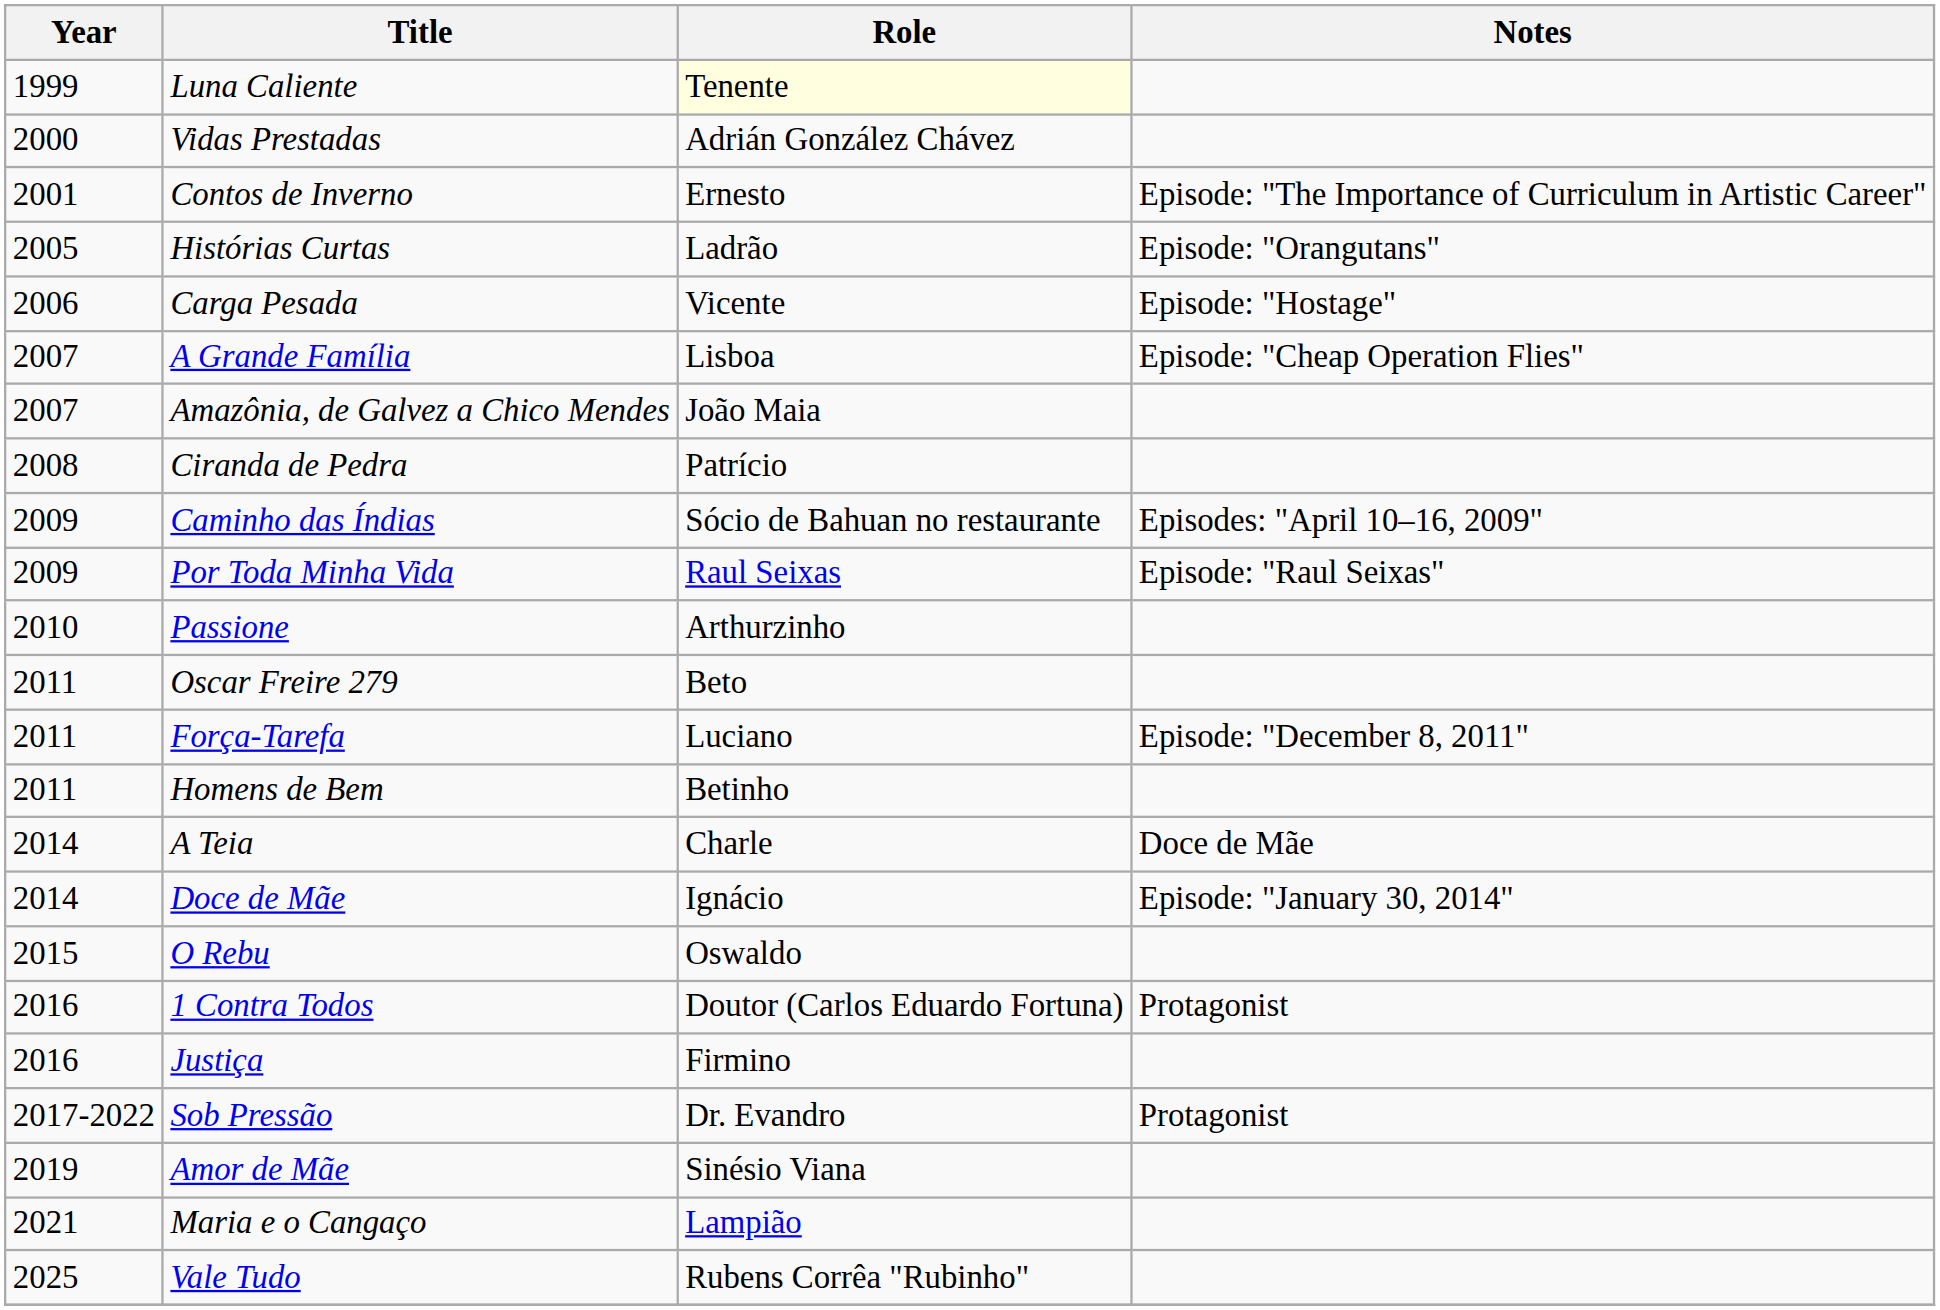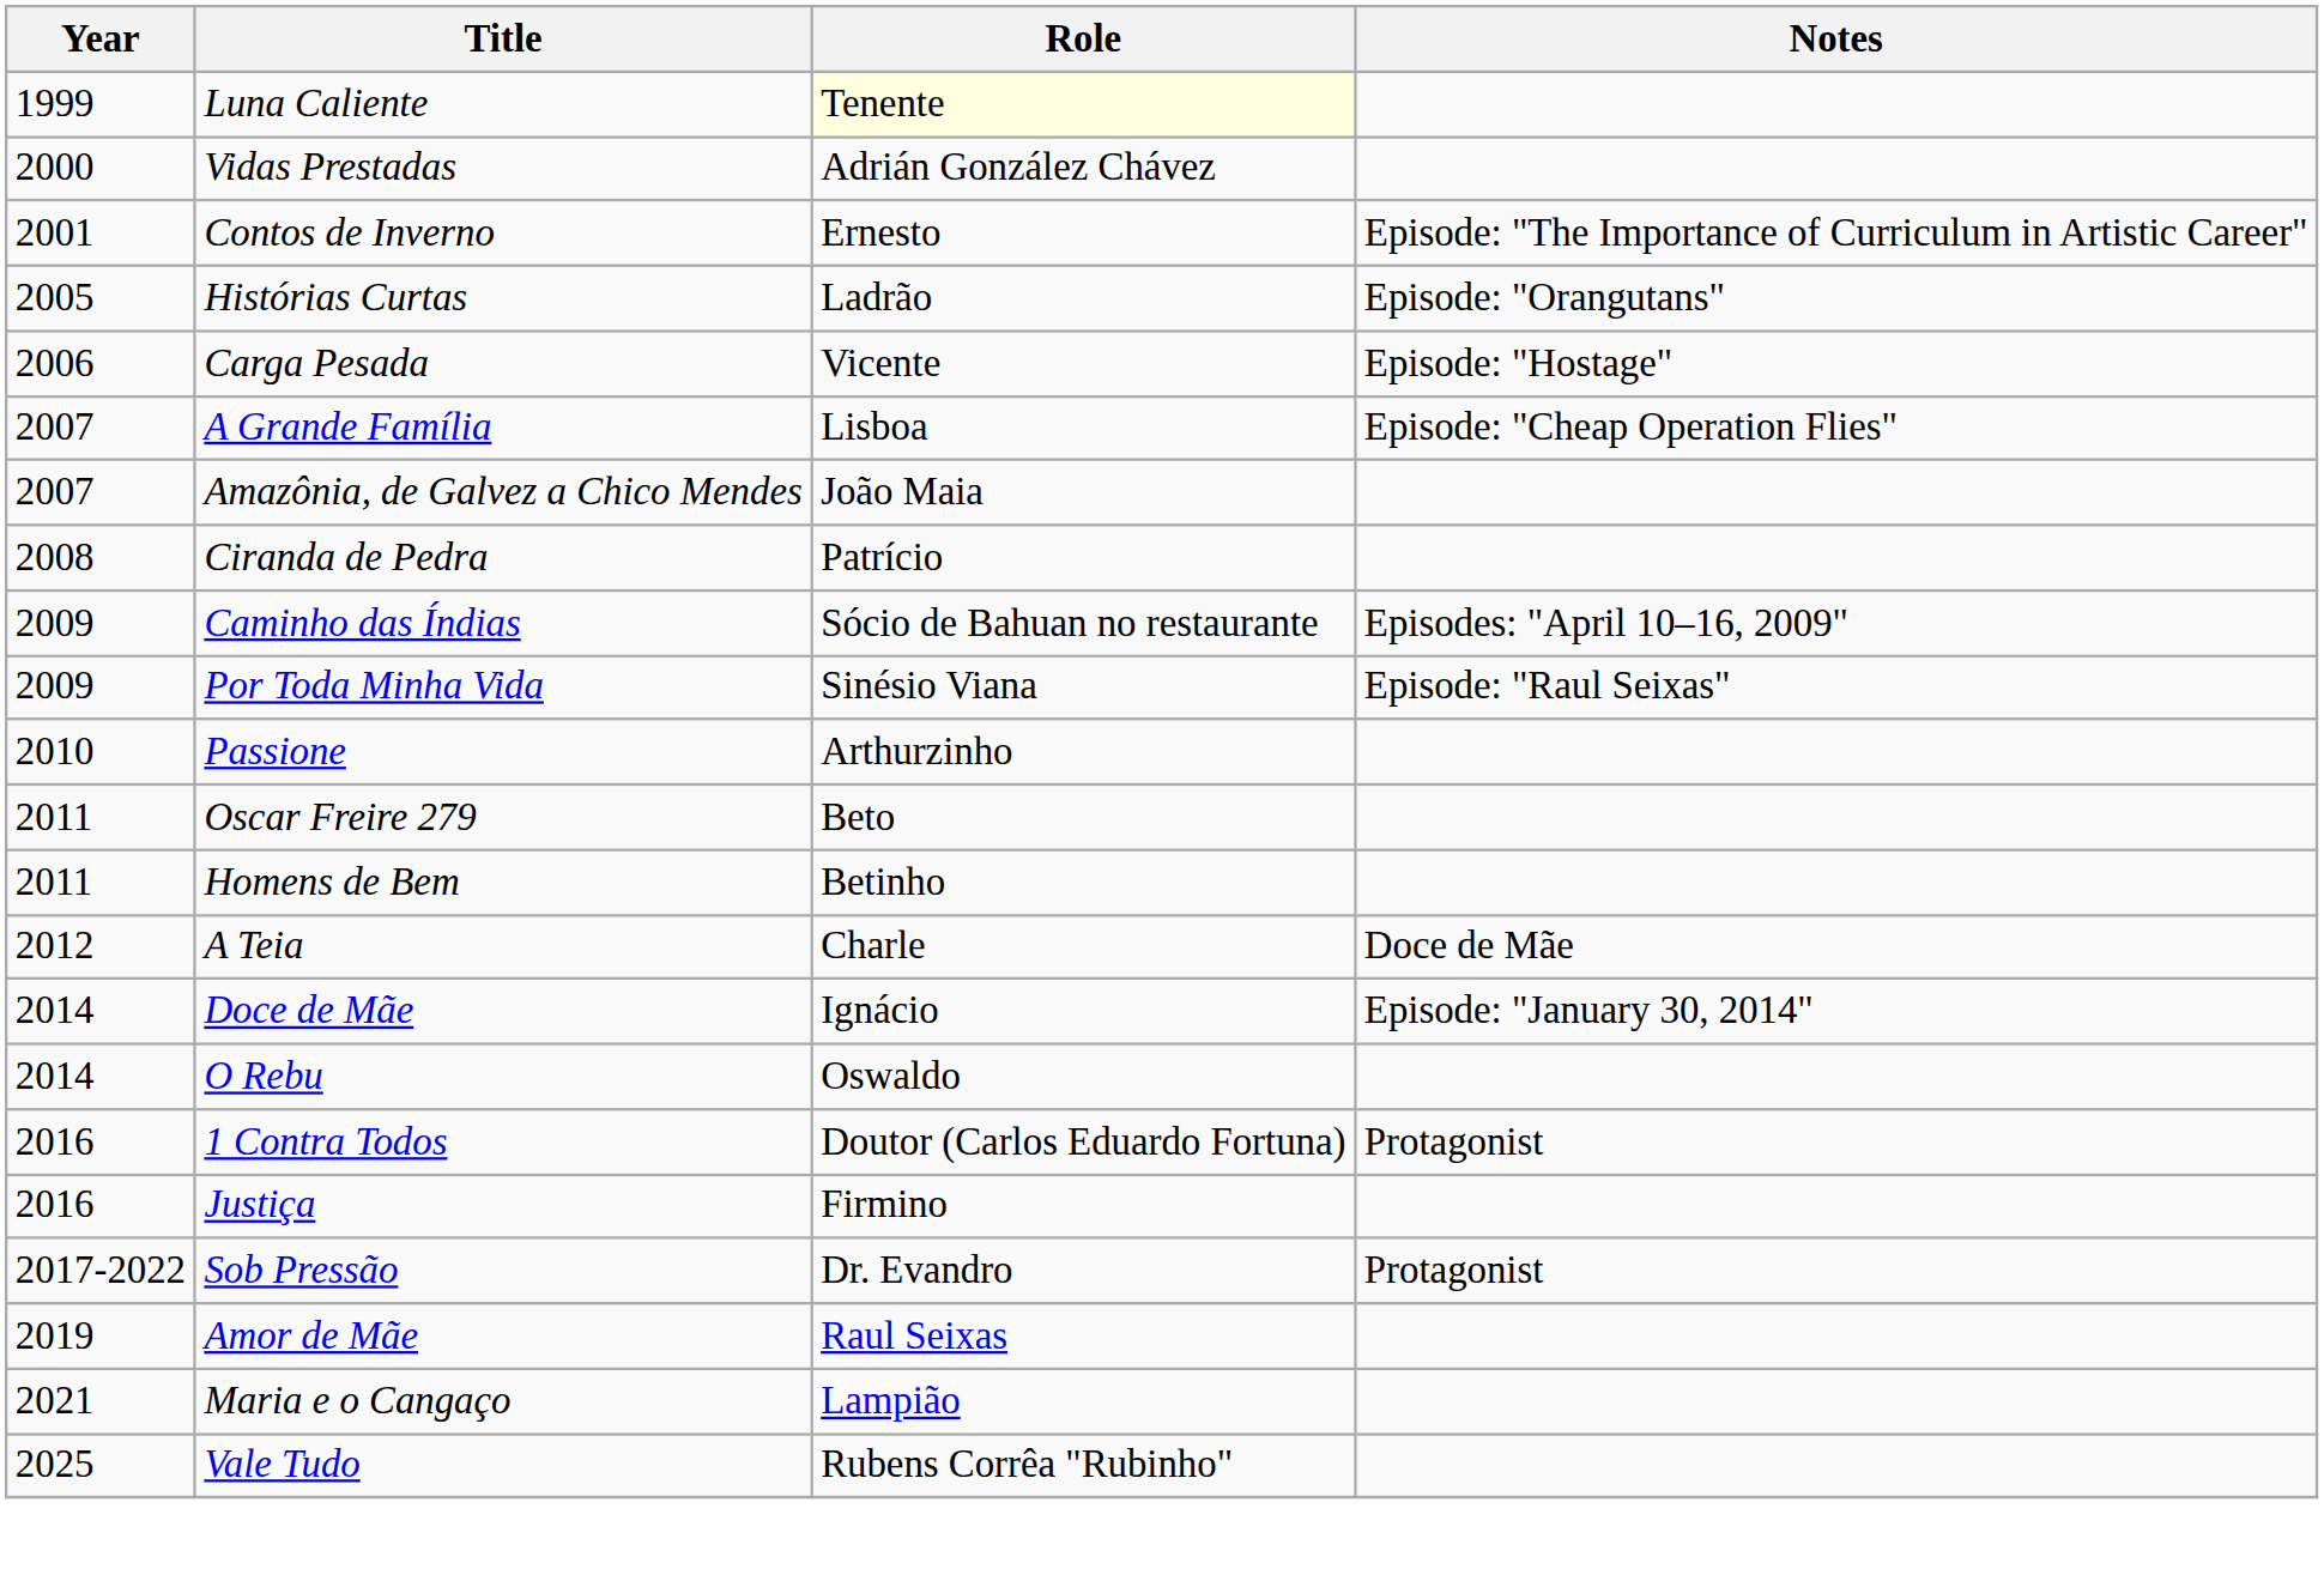Por Toda Minha Vida | Role: Raul Seixas -> Sinésio Viana
- row: 2011 | Força-Tarefa | Luciano | Episode: "December 8, 2011"
A Teia | Year: 2014 -> 2012
O Rebu | Year: 2015 -> 2014
Amor de Mãe | Role: Sinésio Viana -> Raul Seixas
